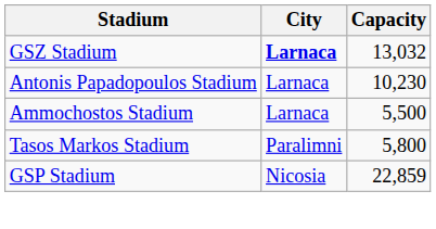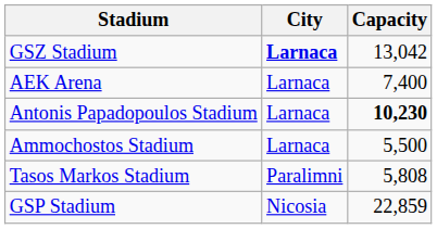GSZ Stadium | Capacity: 13,032 -> 13,042
+ row: AEK Arena | Larnaca | 7,400
Antonis Papadopoulos Stadium | Capacity: normal -> bold
Tasos Markos Stadium | Capacity: 5,800 -> 5,808
